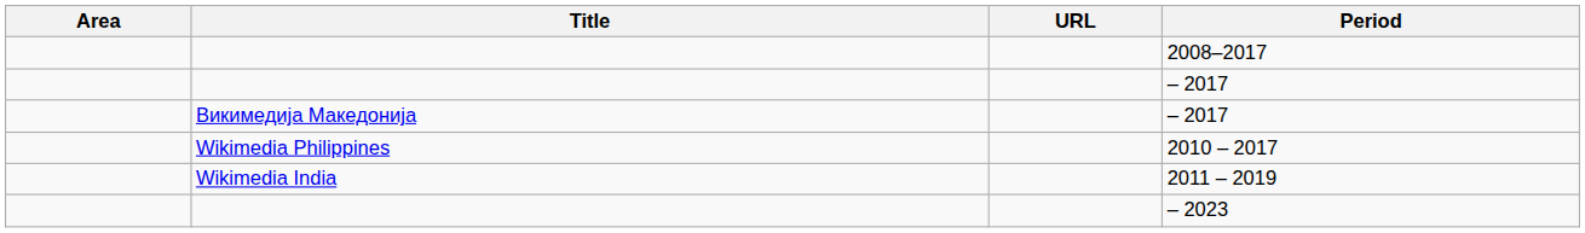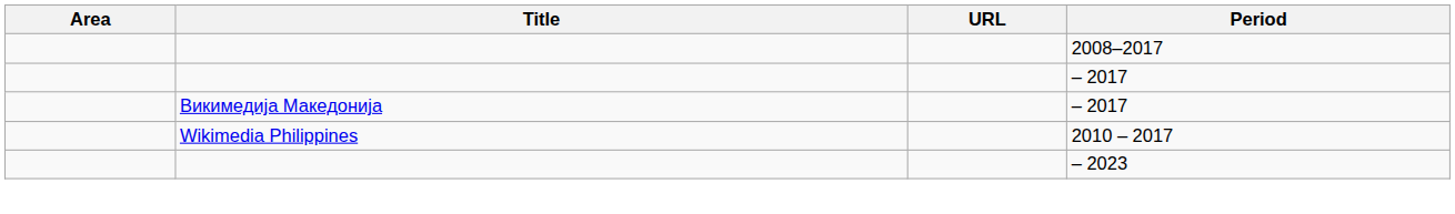- row: Wikimedia India | 2011 – 2019
